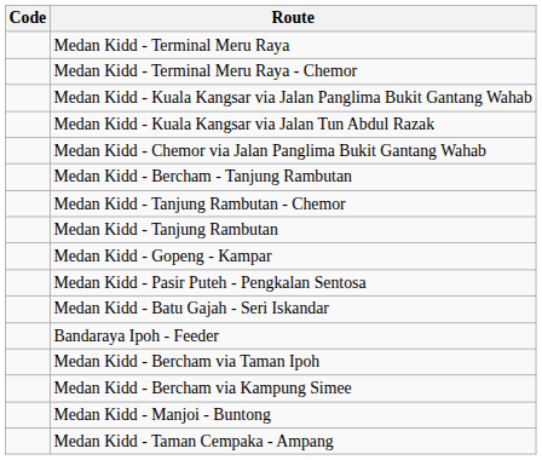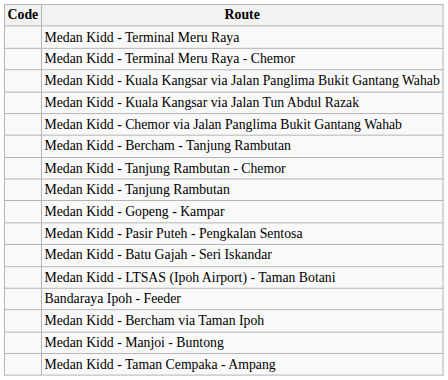+ row: Medan Kidd - LTSAS (Ipoh Airport) - Taman Botani
- row: Medan Kidd - Bercham via Kampung Simee
